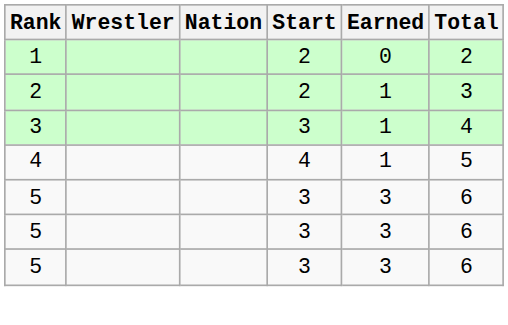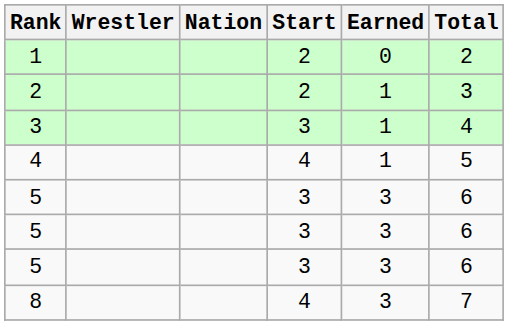+ row: 8 | 4 | 3 | 7
